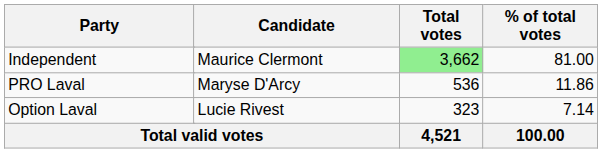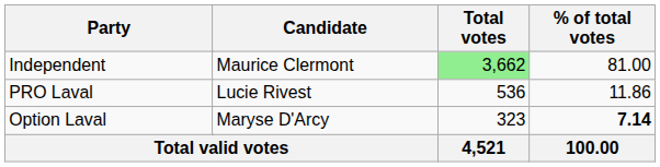PRO Laval | Candidate: Maryse D'Arcy -> Lucie Rivest
Option Laval | Candidate: Lucie Rivest -> Maryse D'Arcy
Option Laval | % of total votes: normal -> bold
